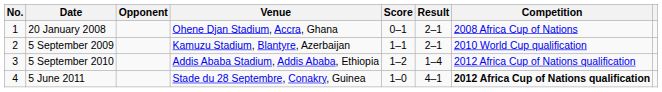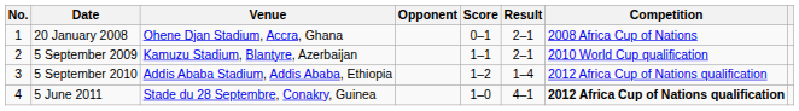columns swapped: Venue <-> Opponent
